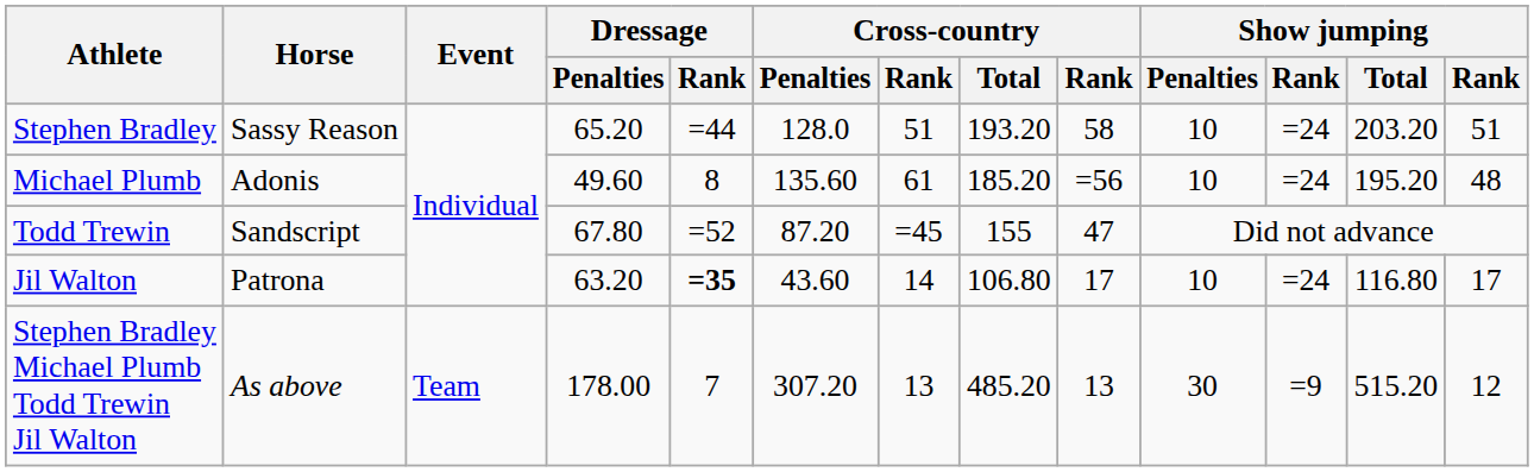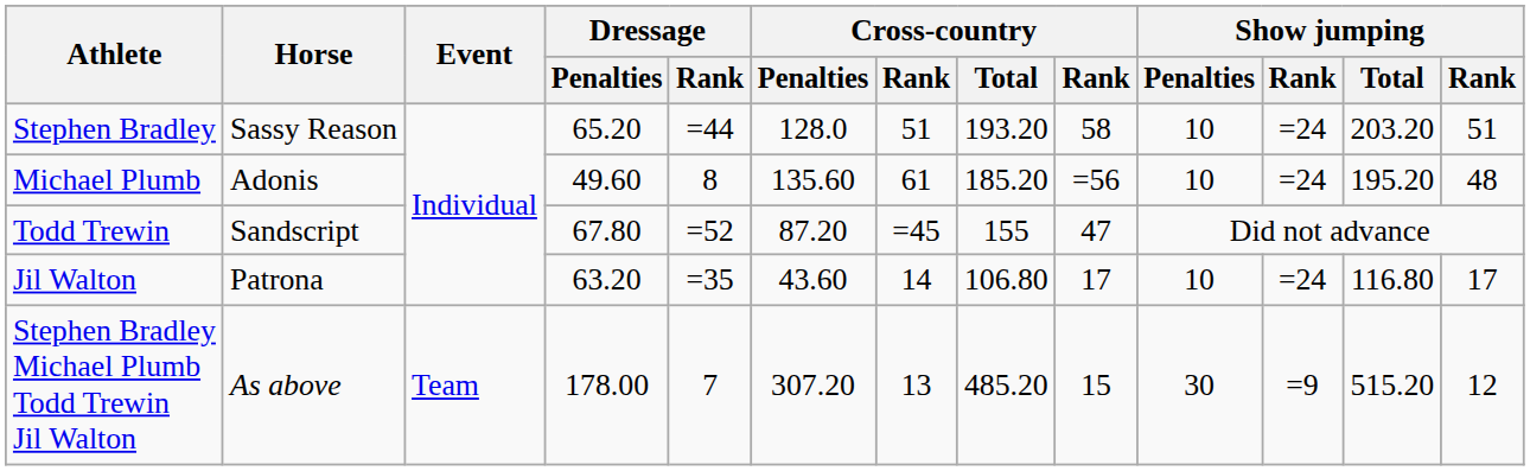Jil Walton | Dressage / Rank: bold -> normal
Stephen Bradley Michael Plumb Todd Trewin Jil Walton | column 9: 13 -> 15
